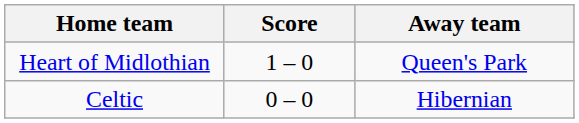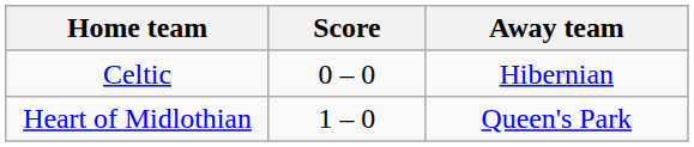rows swapped: Celtic <-> Heart of Midlothian
